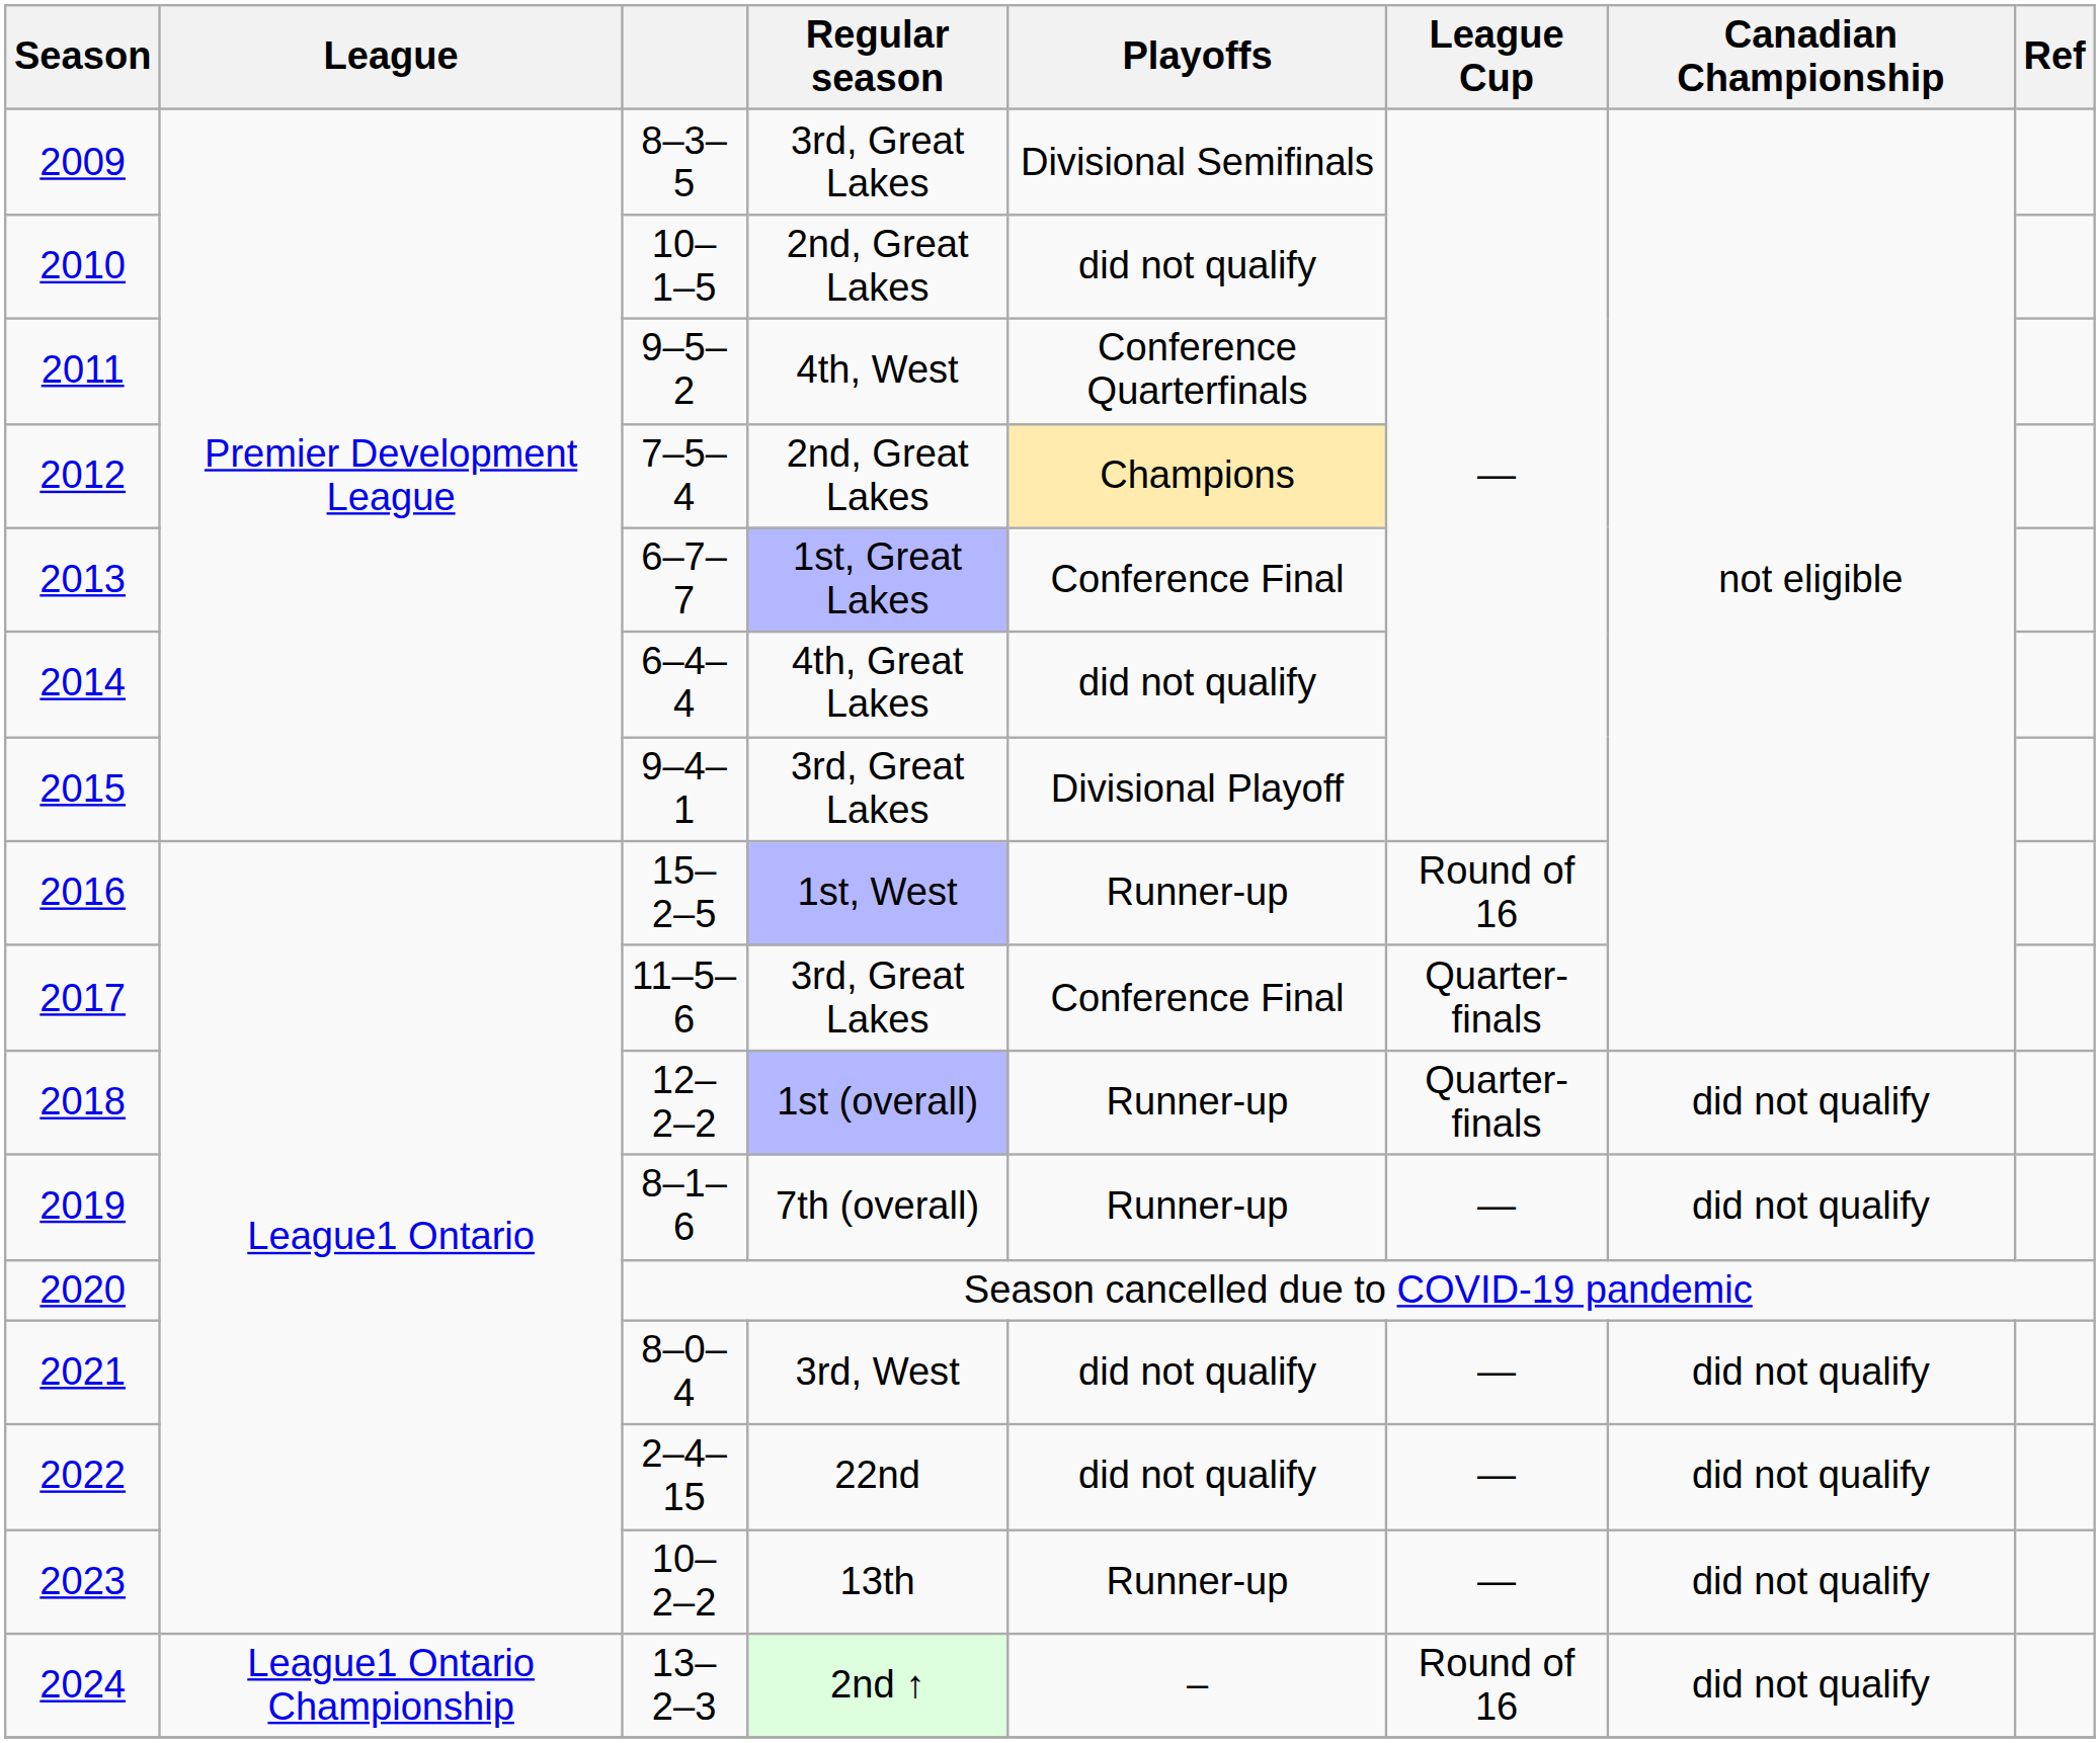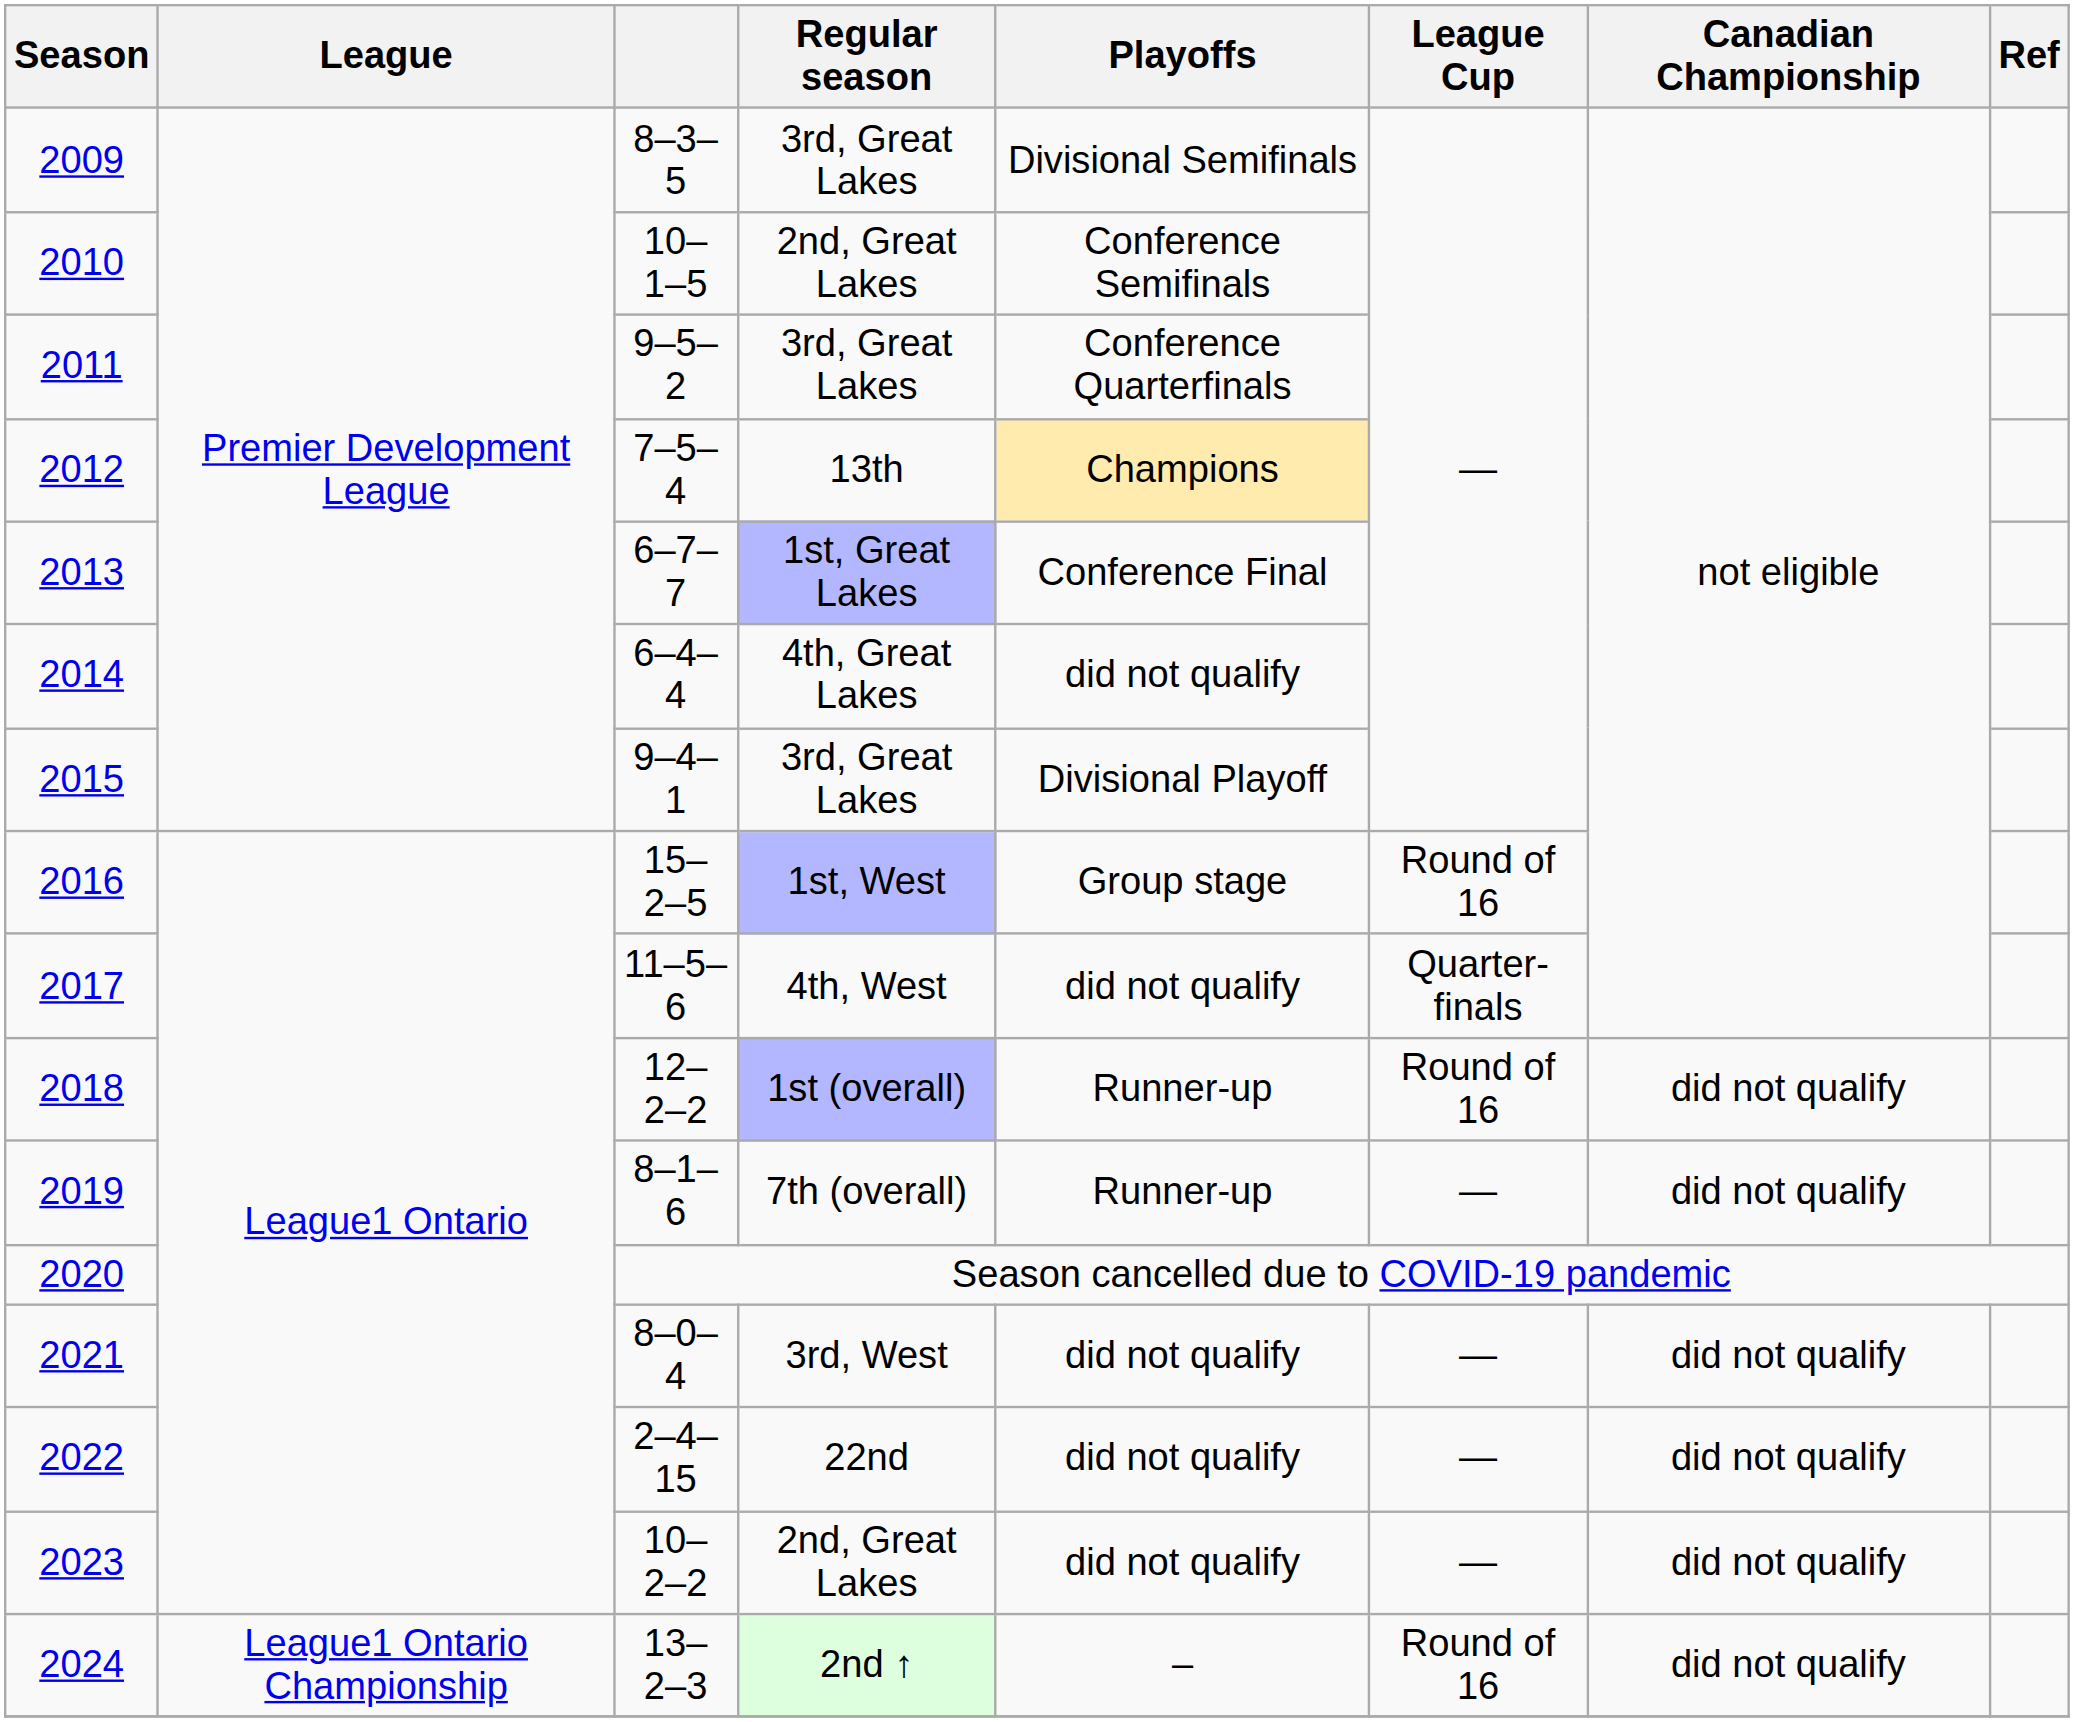2010 | Playoffs: did not qualify -> Conference Semifinals
2011 | Regular season: 4th, West -> 3rd, Great Lakes
2012 | Regular season: 2nd, Great Lakes -> 13th
2016 | Playoffs: Runner-up -> Group stage
2017 | Regular season: 3rd, Great Lakes -> 4th, West
2017 | Playoffs: Conference Final -> did not qualify
2018 | League Cup: Quarter-finals -> Round of 16
2023 | Regular season: 13th -> 2nd, Great Lakes
2023 | Playoffs: Runner-up -> did not qualify
